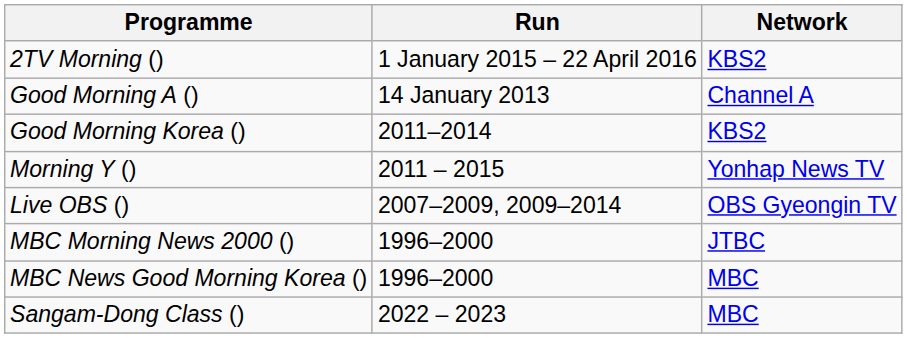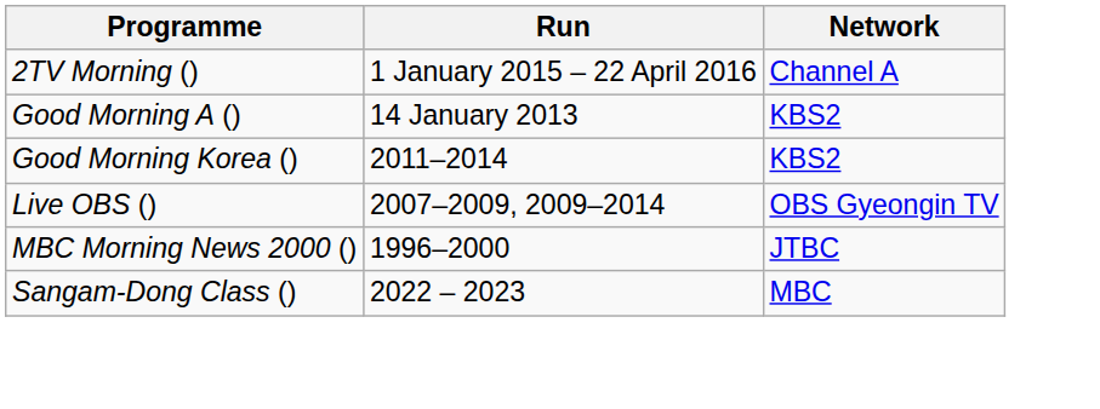2TV Morning () | Network: KBS2 -> Channel A
Good Morning A () | Network: Channel A -> KBS2
- row: Morning Y () | 2011 – 2015 | Yonhap News TV
- row: MBC News Good Morning Korea () | 1996–2000 | MBC
